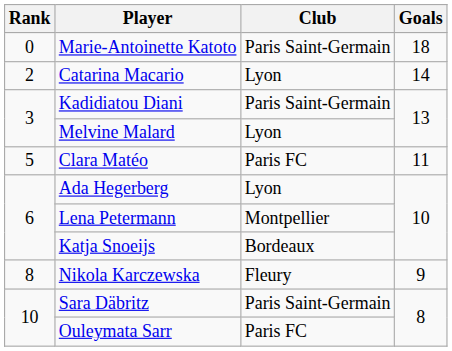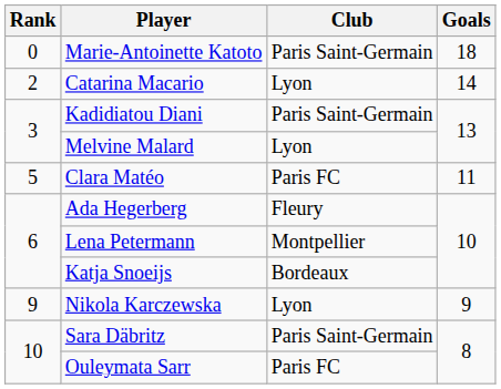Ada Hegerberg | Club: Lyon -> Fleury
Nikola Karczewska | Rank: 8 -> 9
Nikola Karczewska | Club: Fleury -> Lyon
